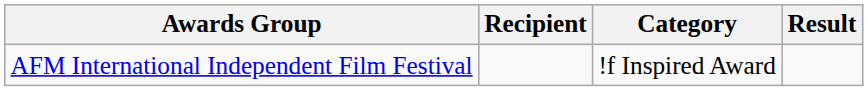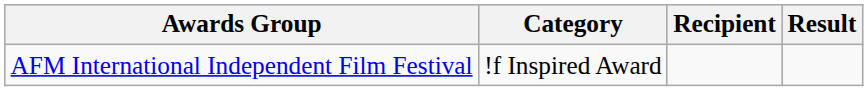columns swapped: Category <-> Recipient
